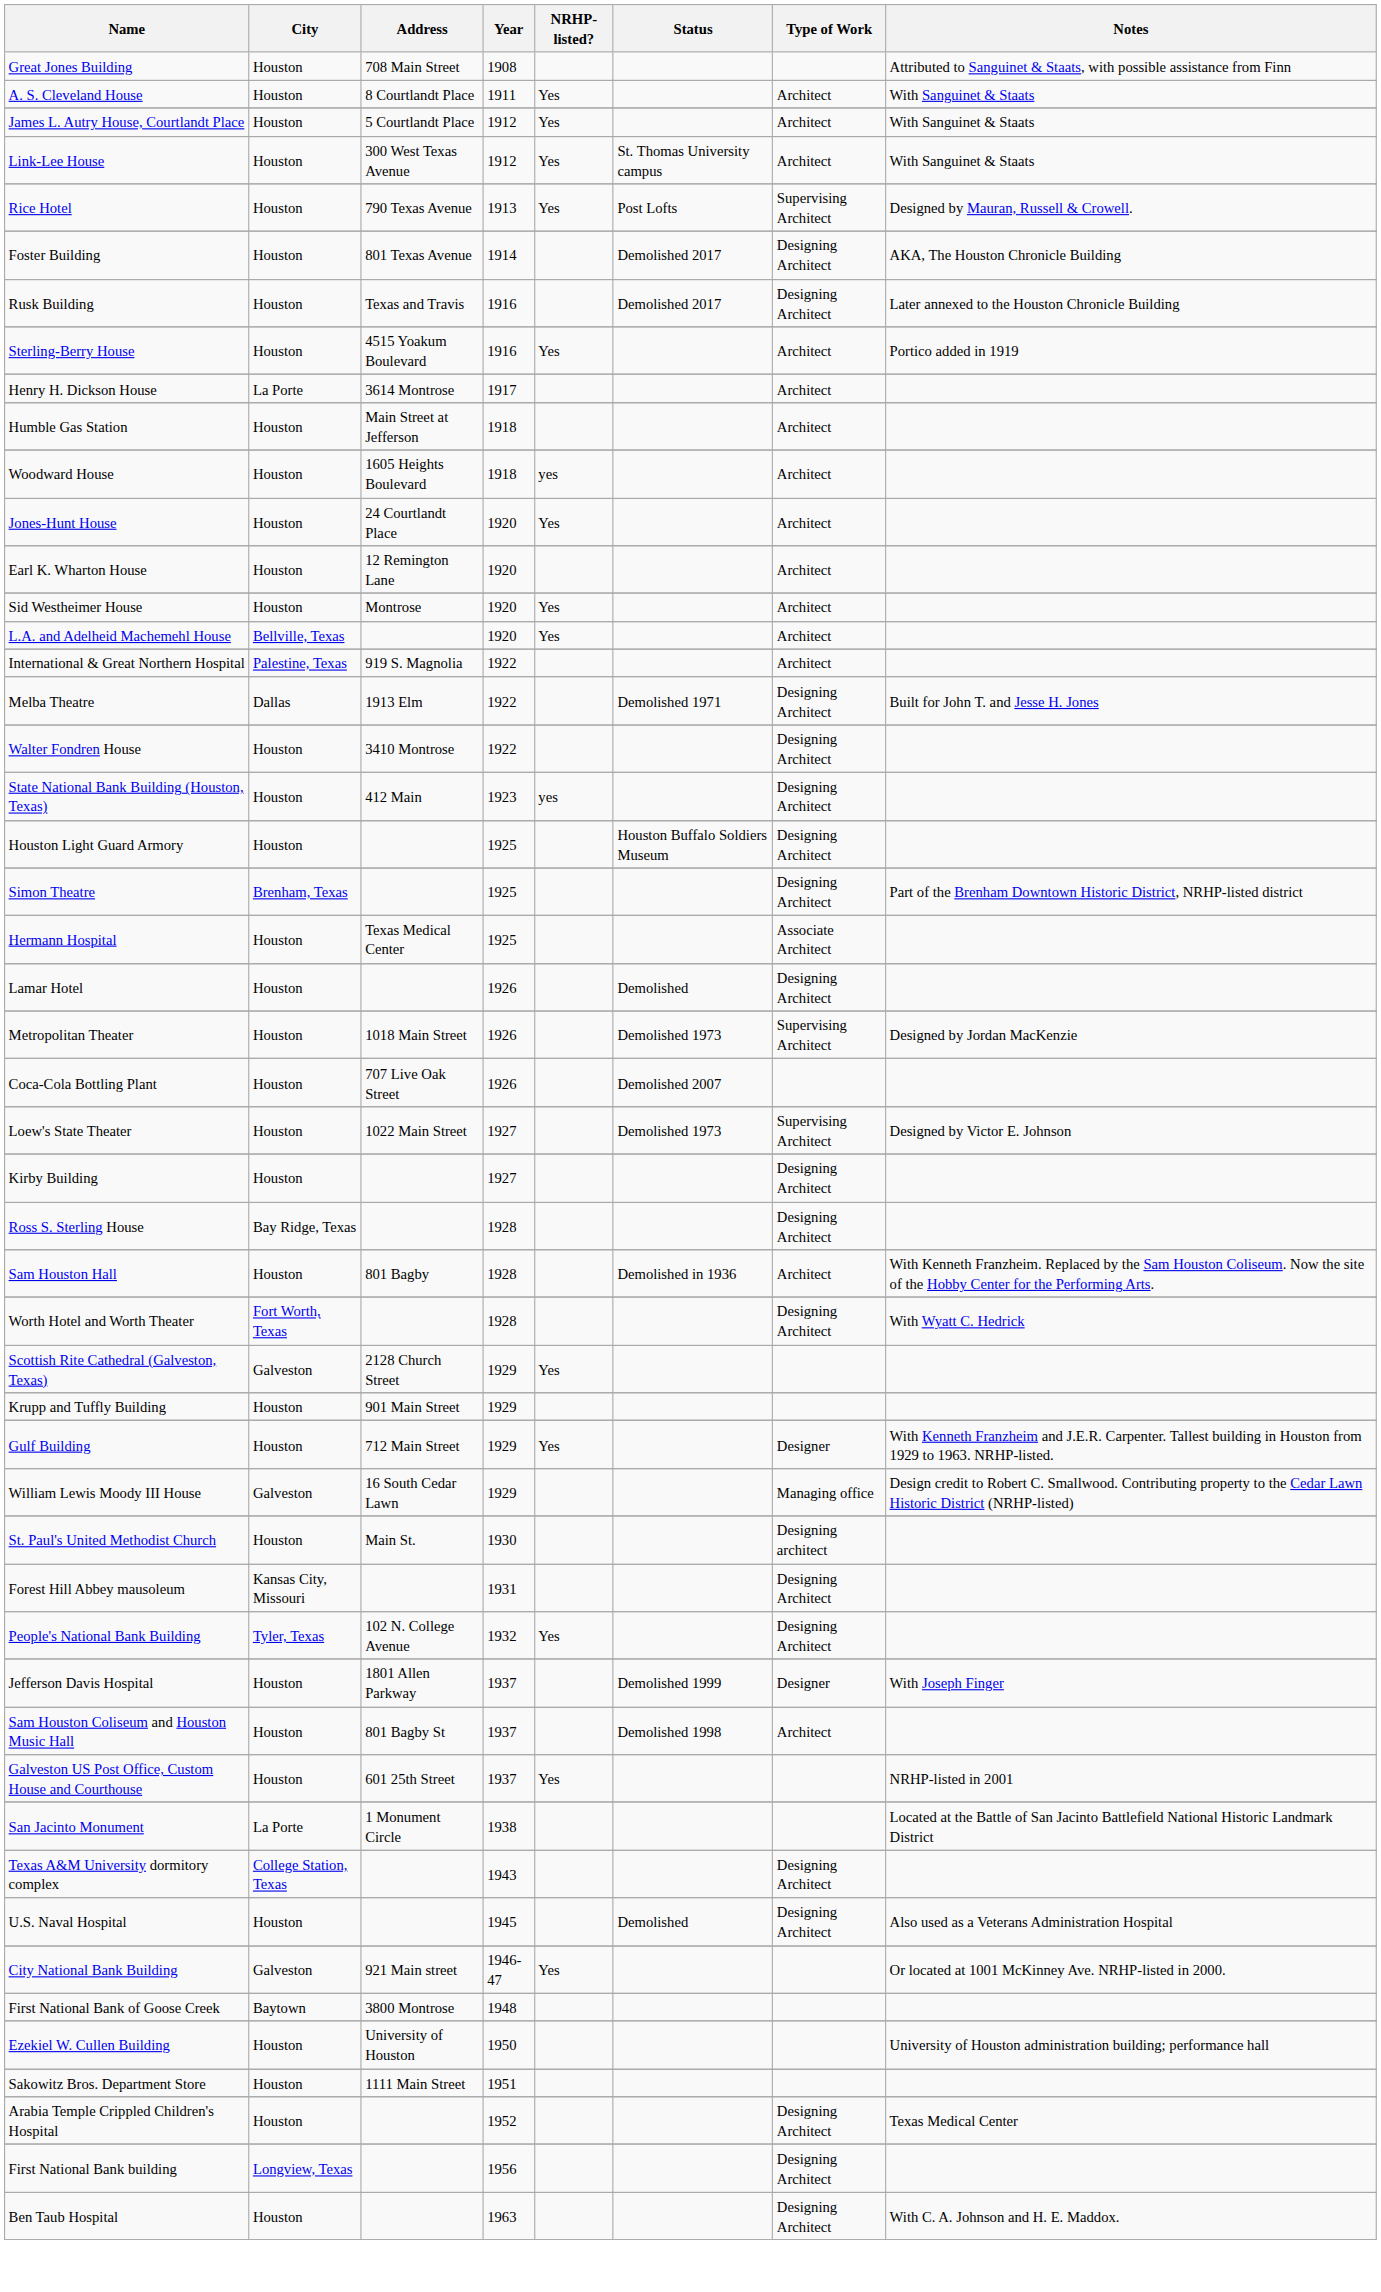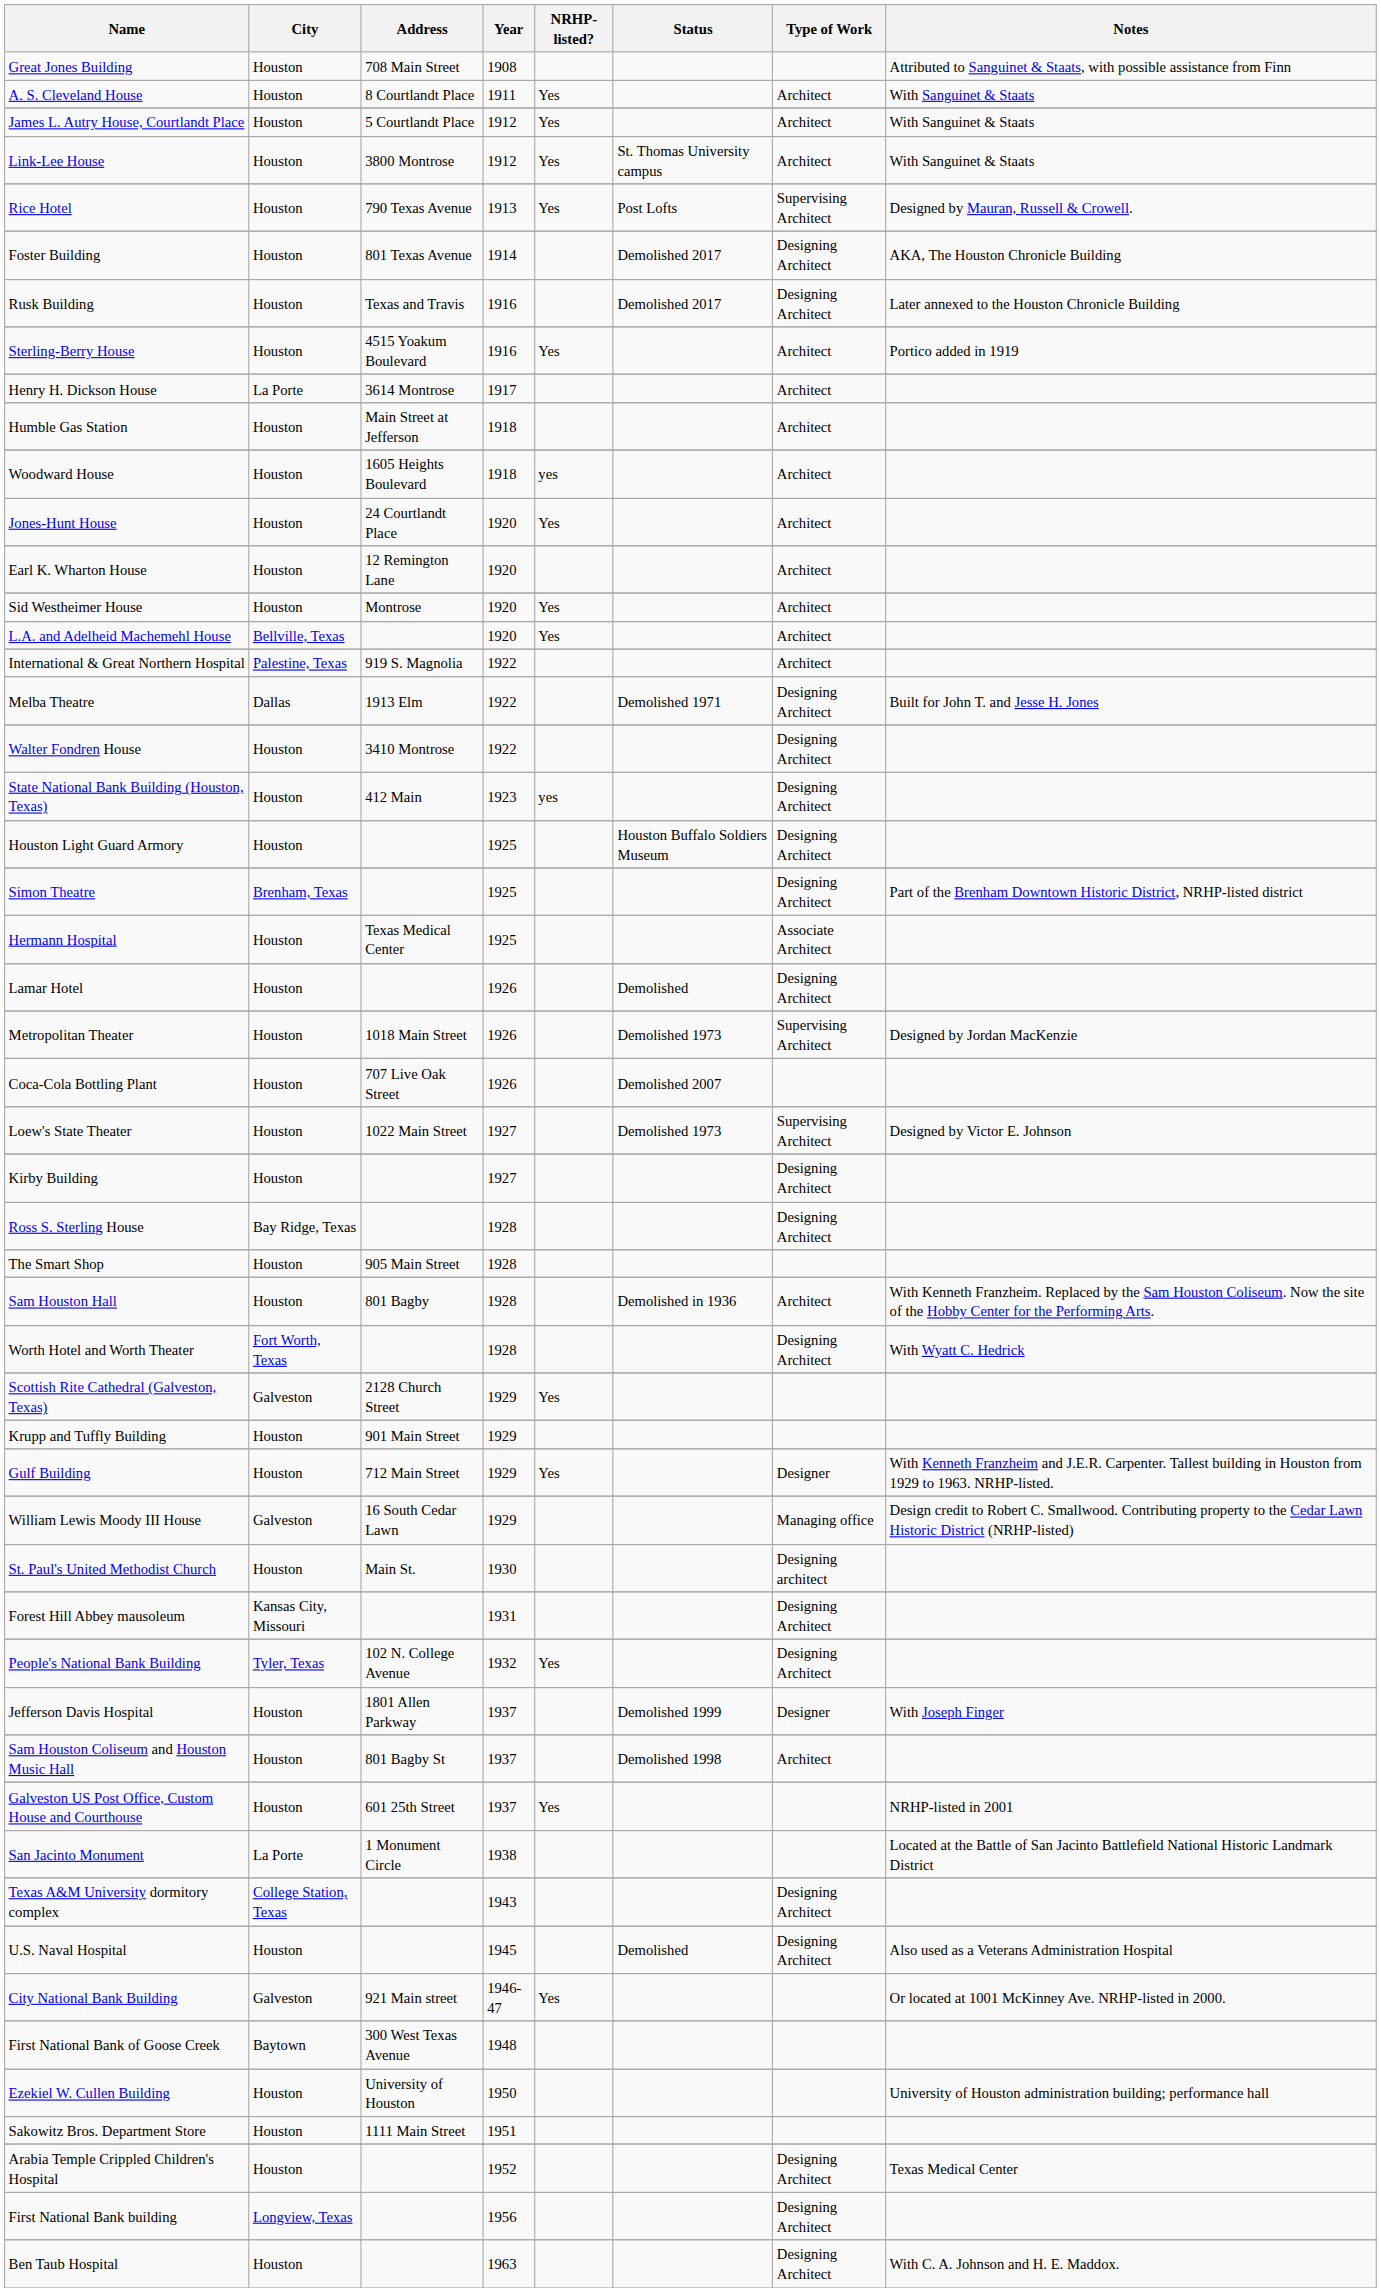Link-Lee House | Address: 300 West Texas Avenue -> 3800 Montrose
+ row: The Smart Shop | Houston | 905 Main Street | 1928
First National Bank of Goose Creek | Address: 3800 Montrose -> 300 West Texas Avenue
